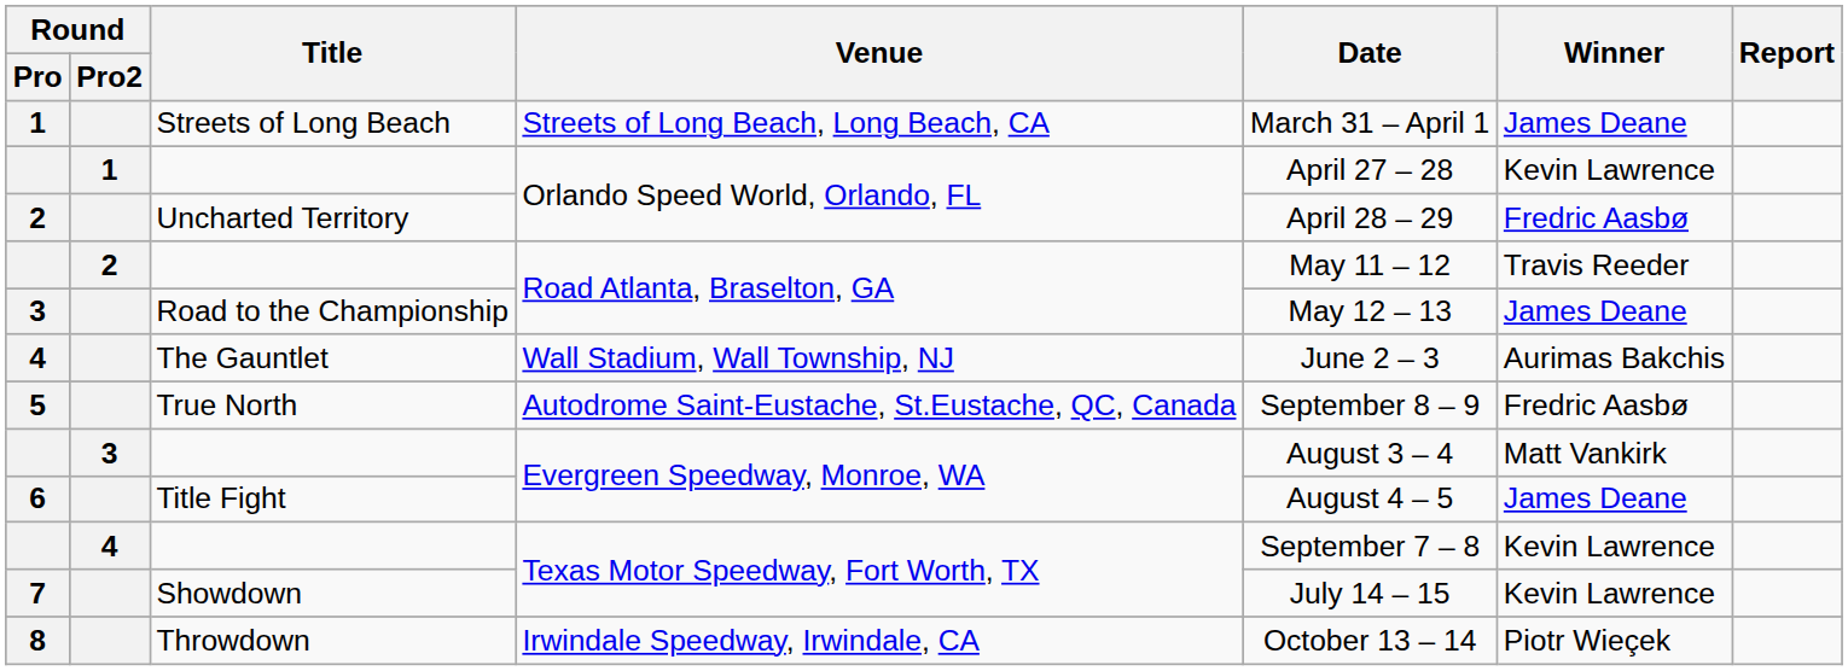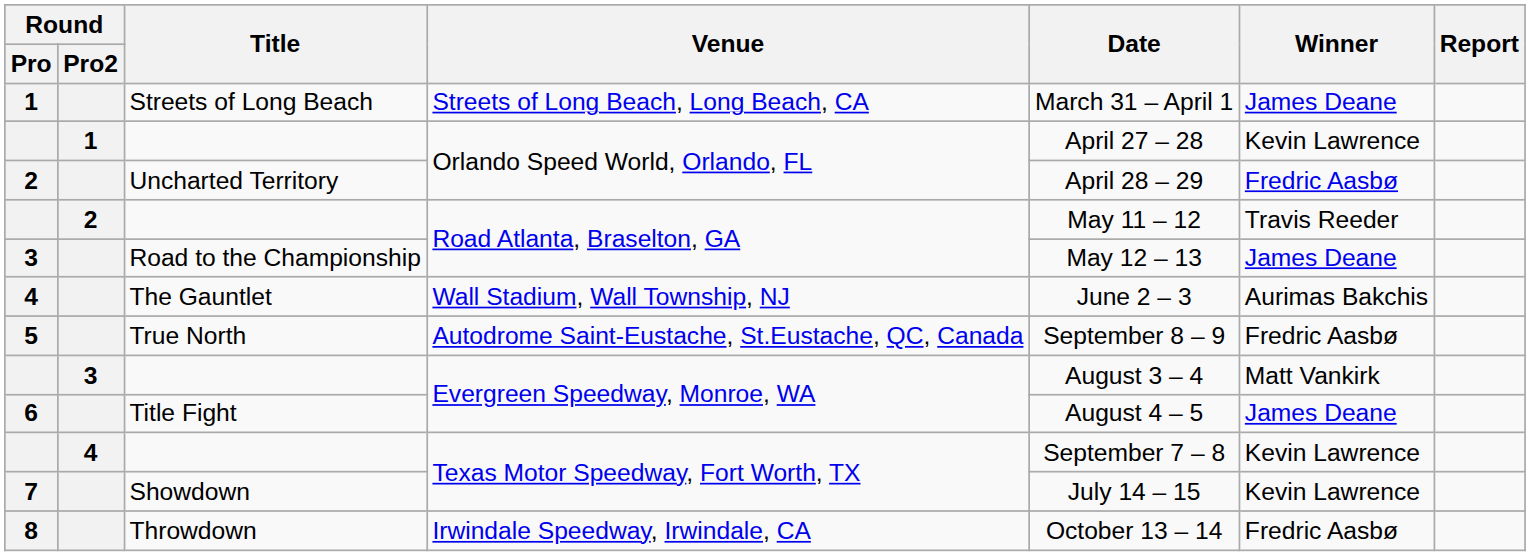8 | Winner: Piotr Wieçek -> Fredric Aasbø
